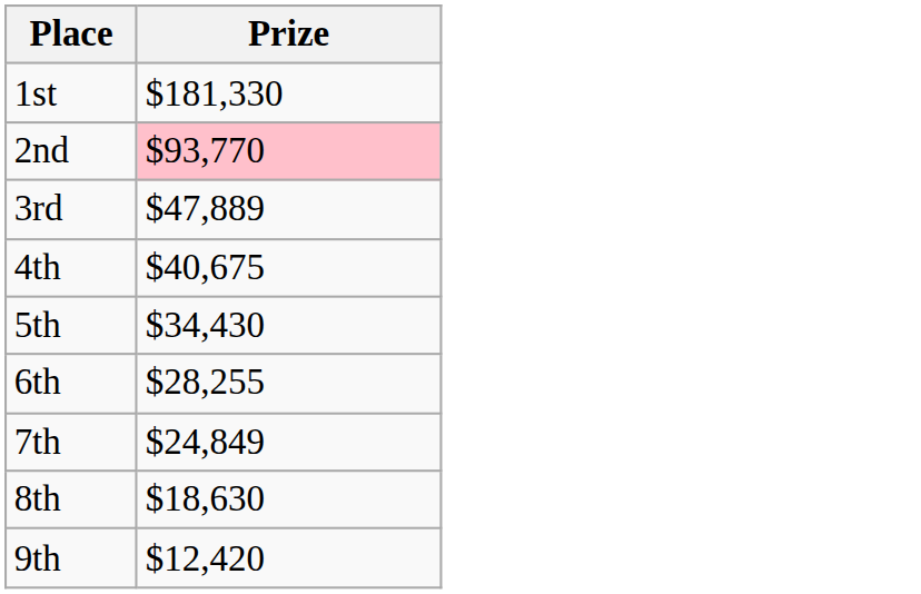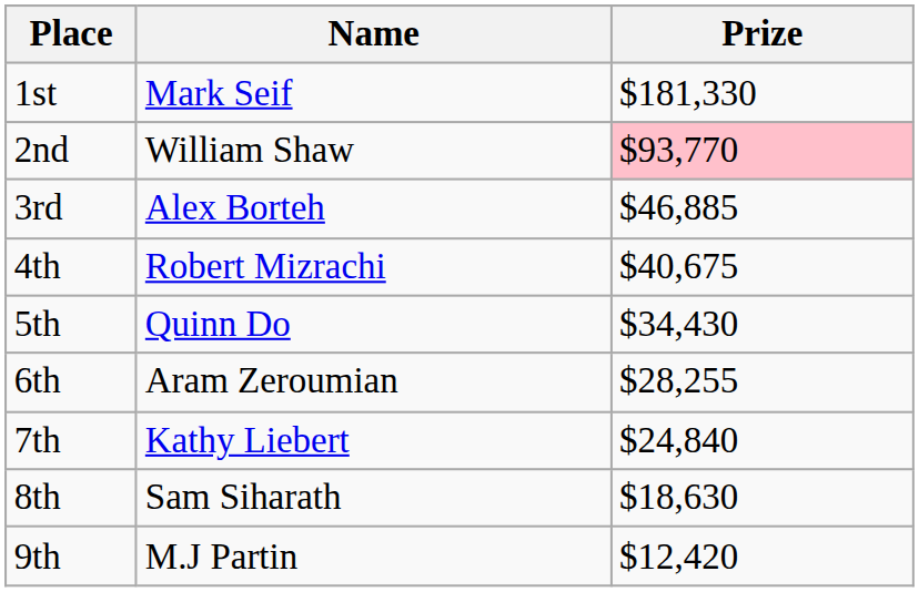+ column: Name | Mark Seif | William Shaw | Alex Borteh | Robert Mizrachi | Quinn Do | Aram Zeroumian | Kathy Liebert | Sam Siharath | M.J Partin
3rd | Prize: $47,889 -> $46,885
7th | Prize: $24,849 -> $24,840
